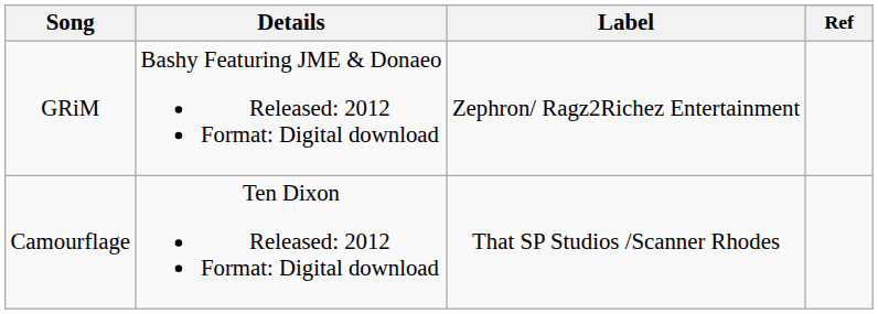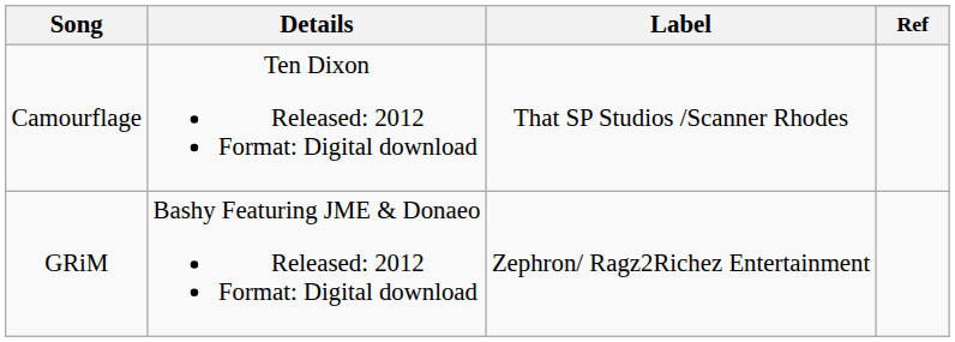rows swapped: GRiM <-> Camourflage
